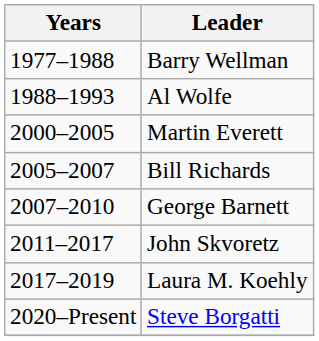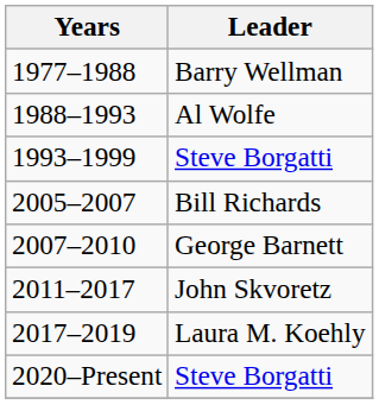+ row: 1993–1999 | Steve Borgatti
- row: 2000–2005 | Martin Everett
